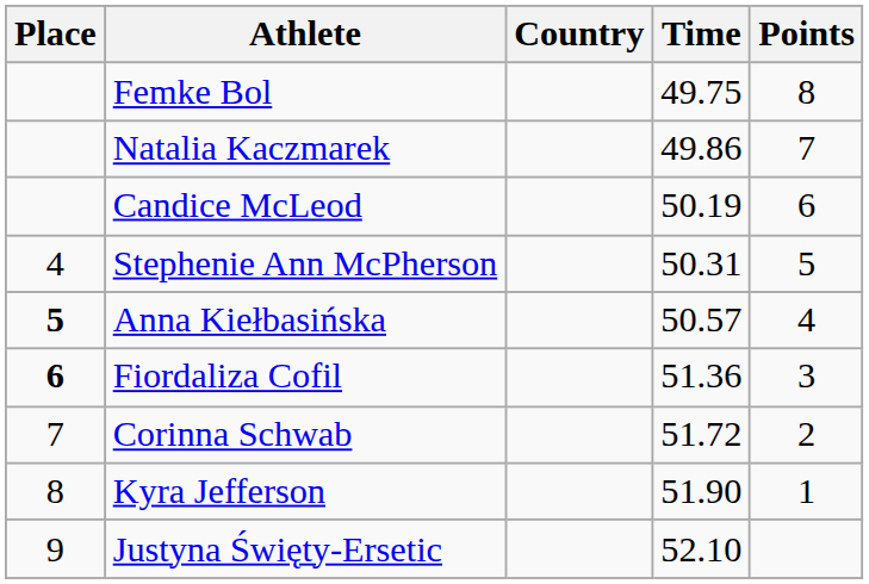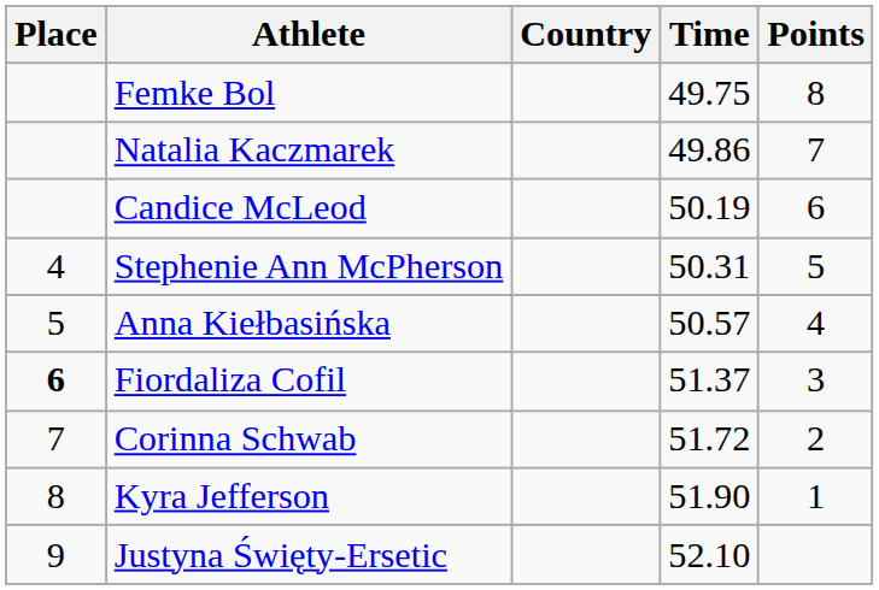Anna Kiełbasińska | Place: bold -> normal
Fiordaliza Cofil | Time: 51.36 -> 51.37
